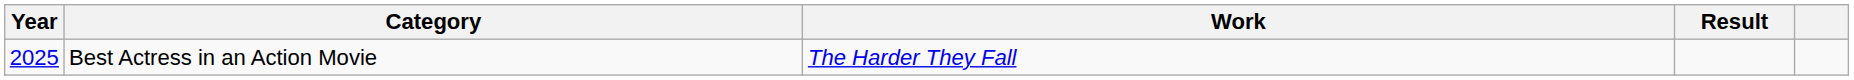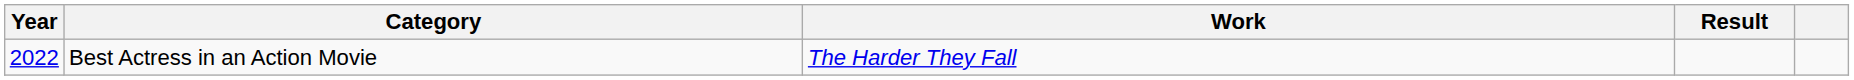Best Actress in an Action Movie | Year: 2025 -> 2022
